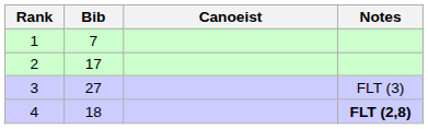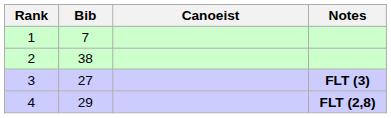2 | Bib: 17 -> 38
3 | Notes: normal -> bold
4 | Bib: 18 -> 29
